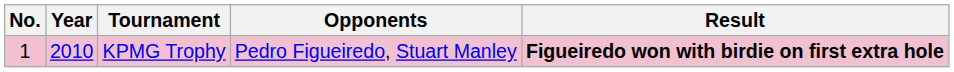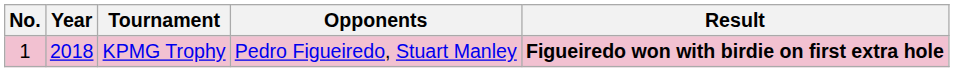KPMG Trophy | Year: 2010 -> 2018
